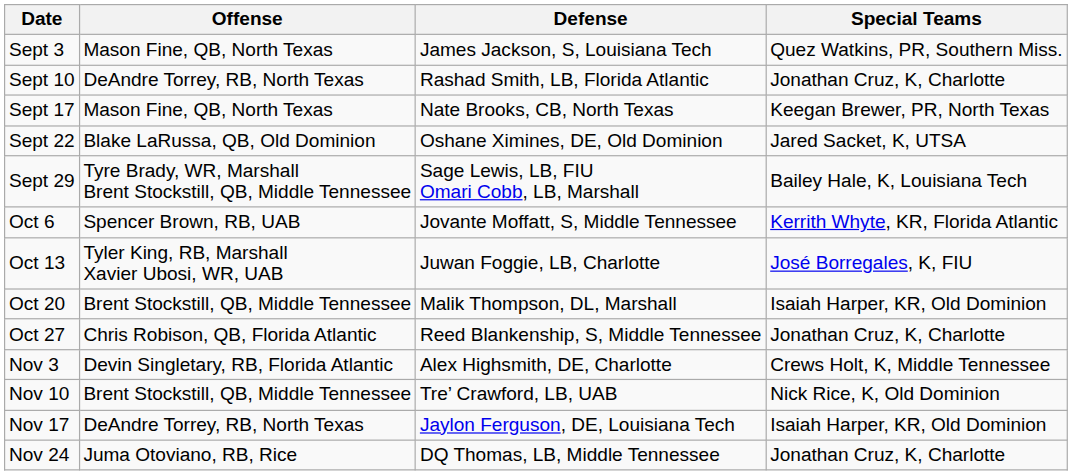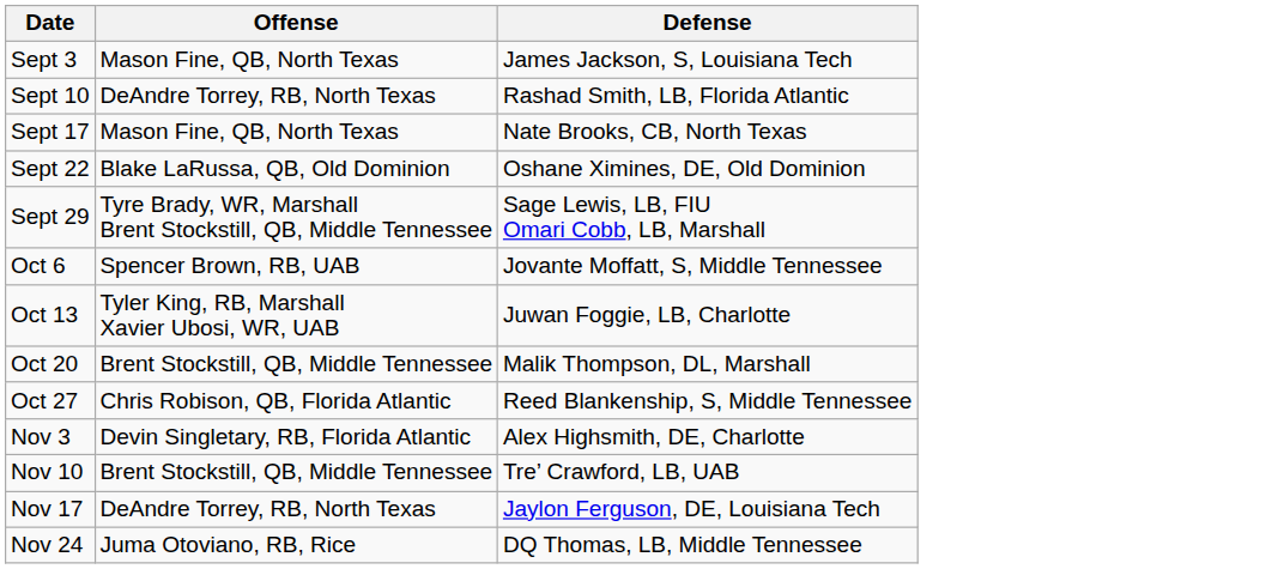- column: Special Teams | Quez Watkins, PR, Southern Miss. | Jonathan Cruz, K, Charlotte | Keegan Brewer, PR, North Texas | Jared Sacket, K, UTSA | Bailey Hale, K, Louisiana Tech | Kerrith Whyte, KR, Florida Atlantic | José Borregales, K, FIU | Isaiah Harper, KR, Old Dominion | Jonathan Cruz, K, Charlotte | Crews Holt, K, Middle Tennessee | Nick Rice, K, Old Dominion | Isaiah Harper, KR, Old Dominion | Jonathan Cruz, K, Charlotte
